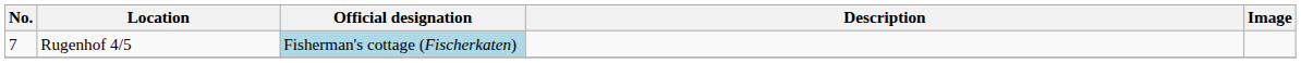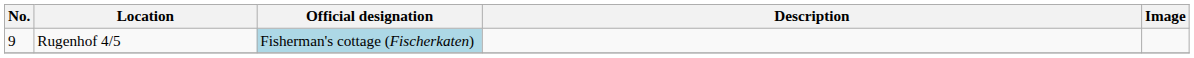Rugenhof 4/5 | No.: 7 -> 9
